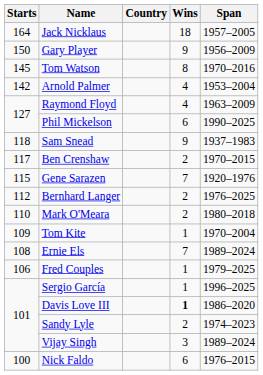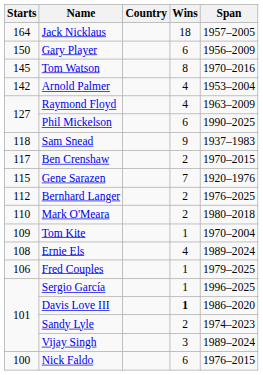Gary Player | Wins: 9 -> 6
Ernie Els | Wins: 7 -> 4
